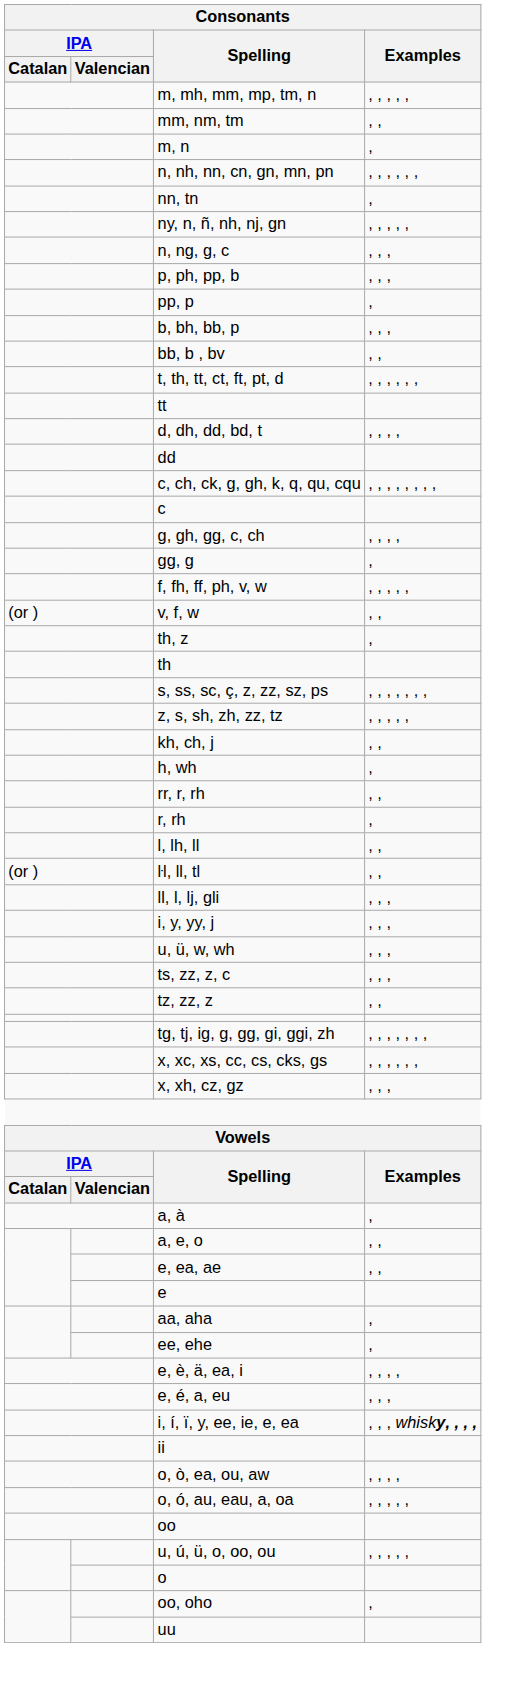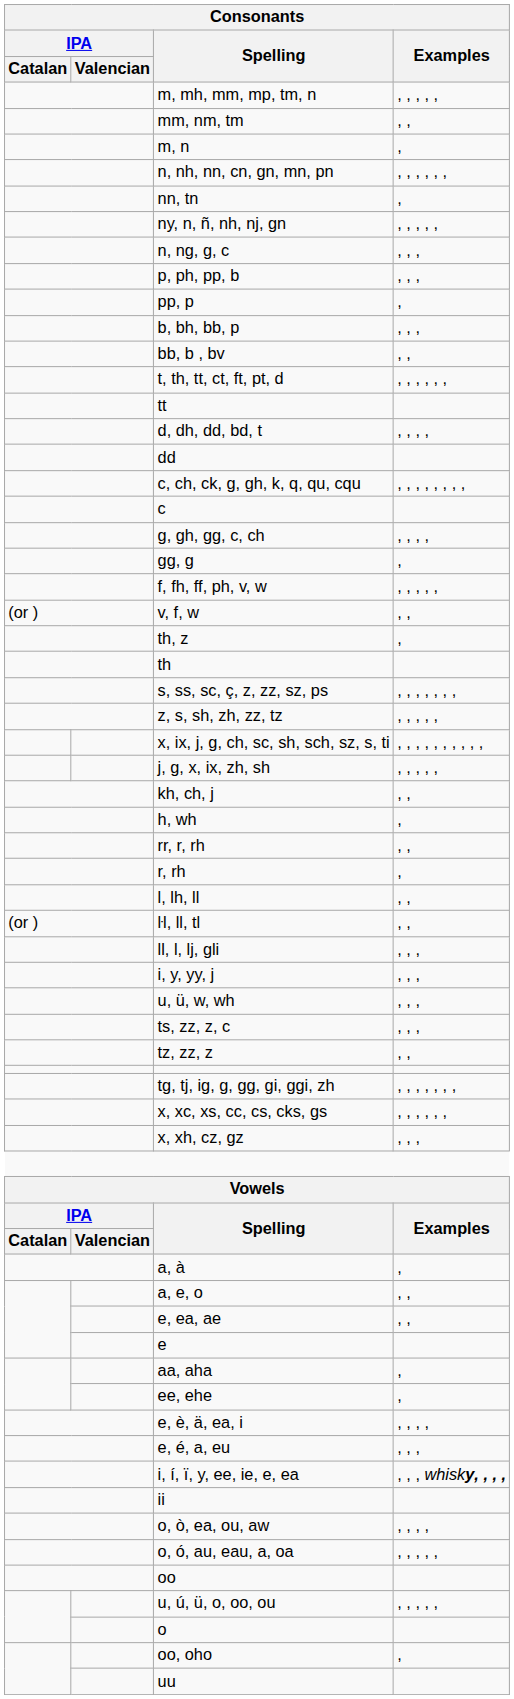+ row: x, ix, j, g, ch, sc, sh, sch, sz, s, ti | , , , , , , , , , ,
+ row: j, g, x, ix, zh, sh | , , , , ,
